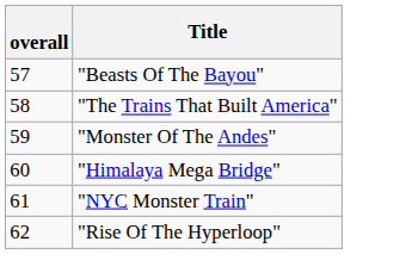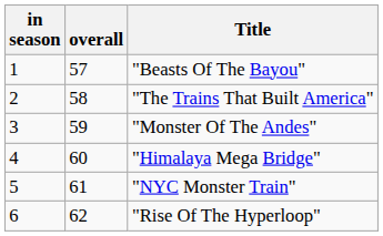+ column: in season | 1 | 2 | 3 | 4 | 5 | 6
